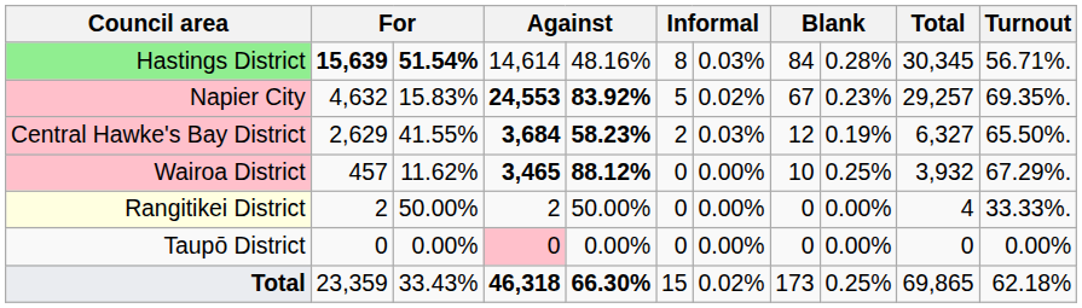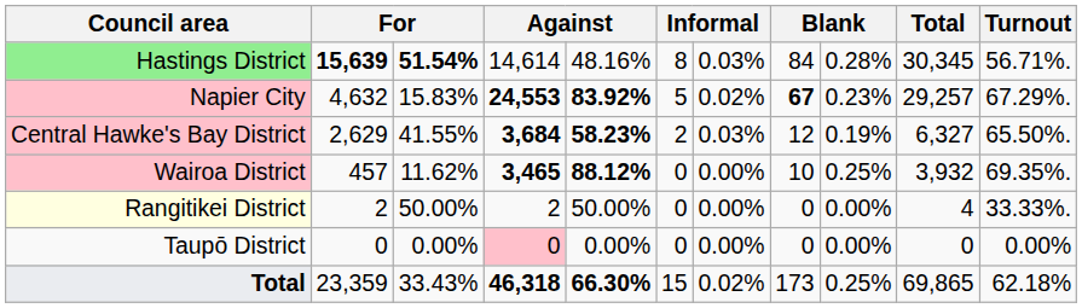Napier City | column 8: normal -> bold
Napier City | Turnout: 69.35%. -> 67.29%.
Wairoa District | Turnout: 67.29%. -> 69.35%.
